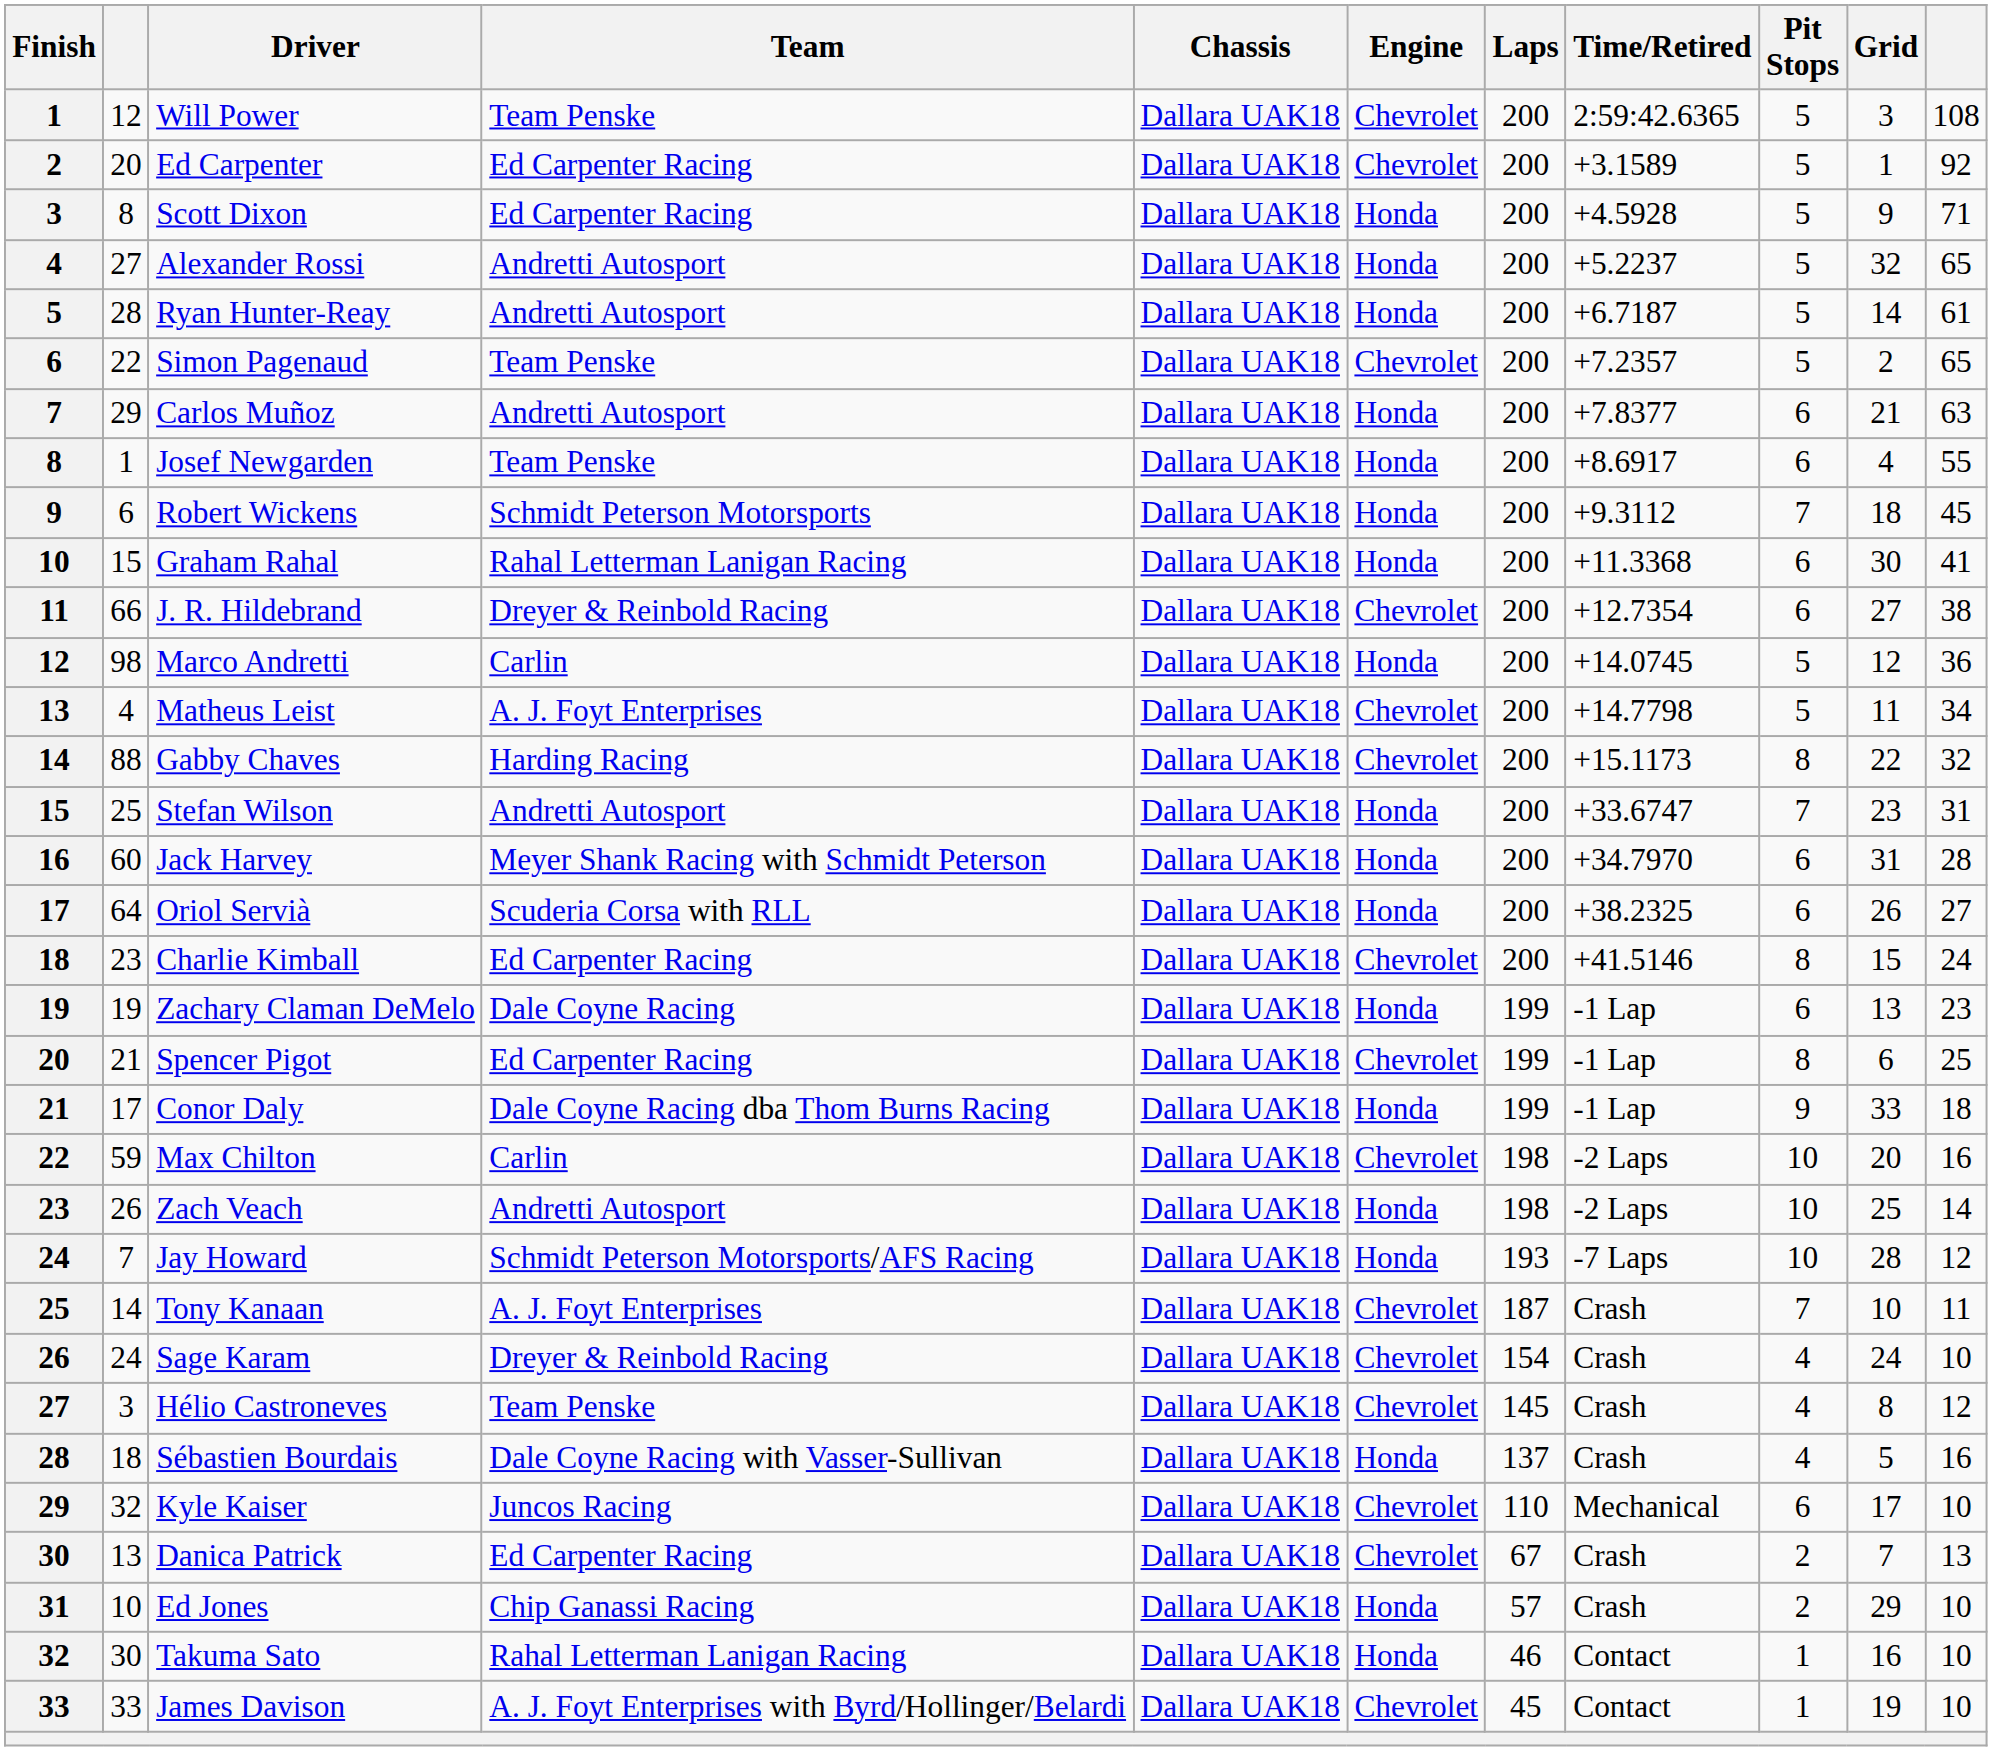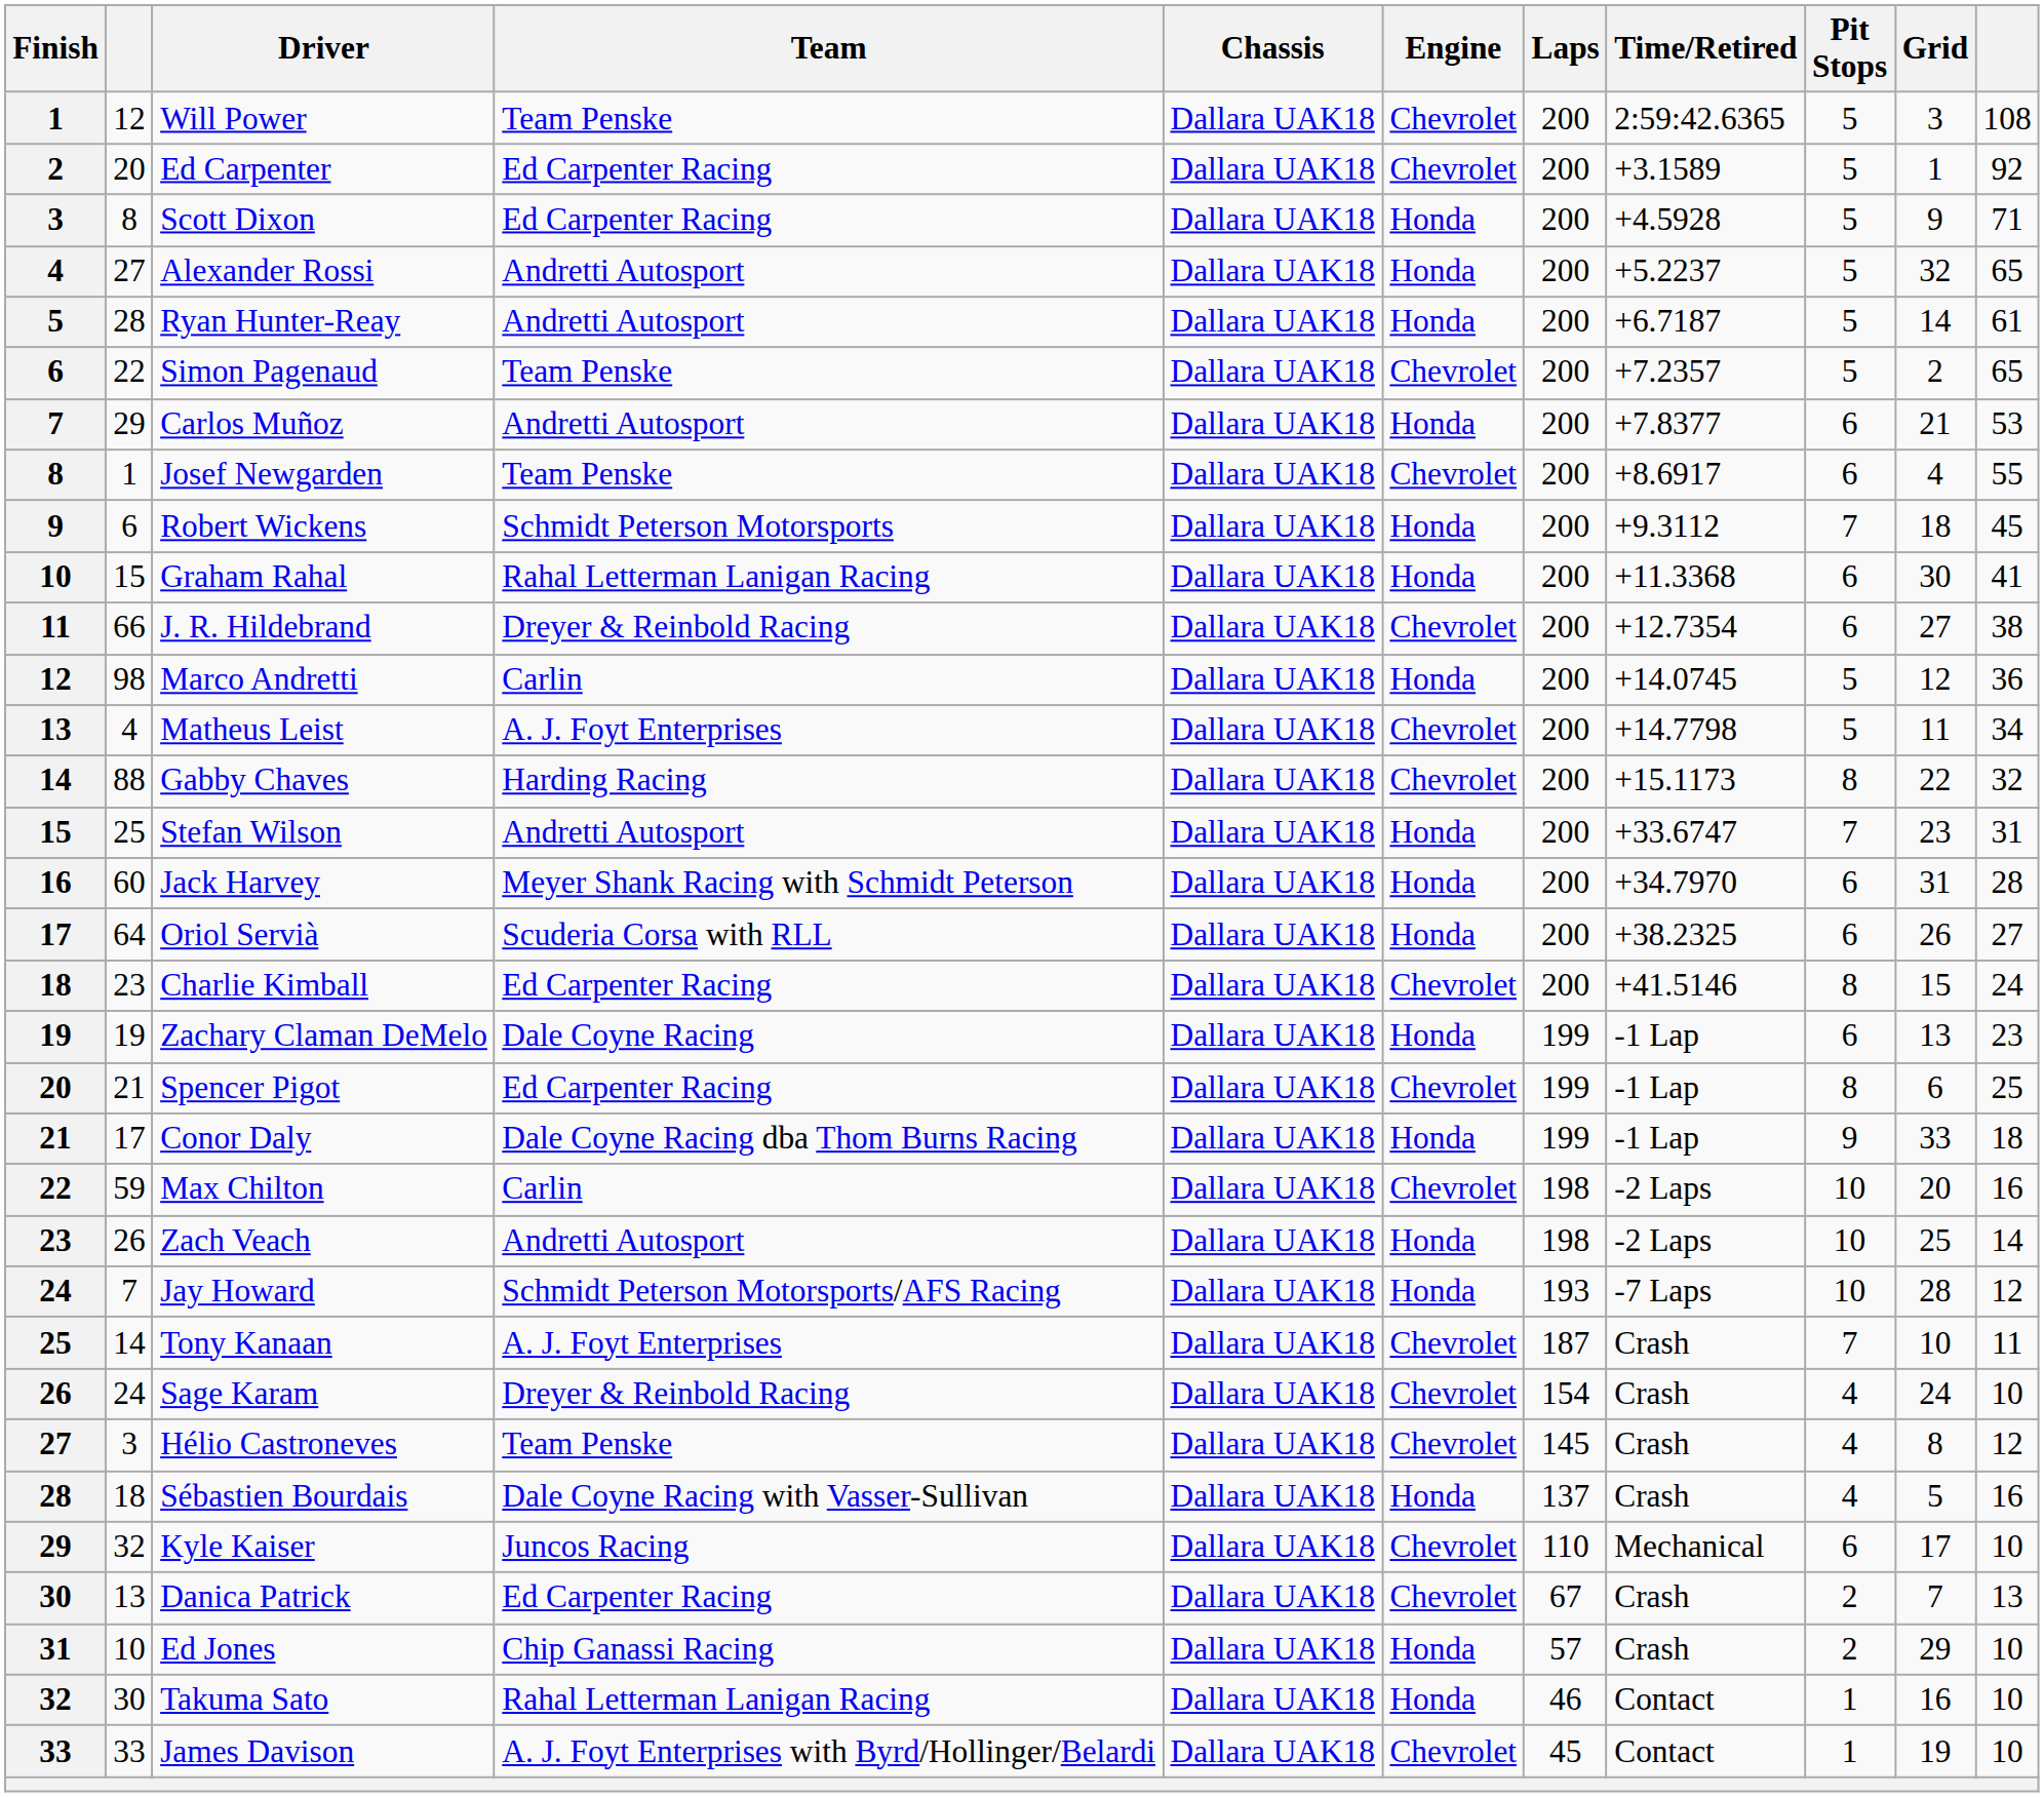Carlos Muñoz | column 11: 63 -> 53
Josef Newgarden | Engine: Honda -> Chevrolet
